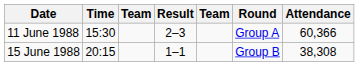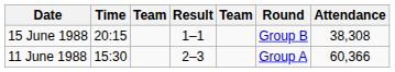rows swapped: 11 June 1988 <-> 15 June 1988
